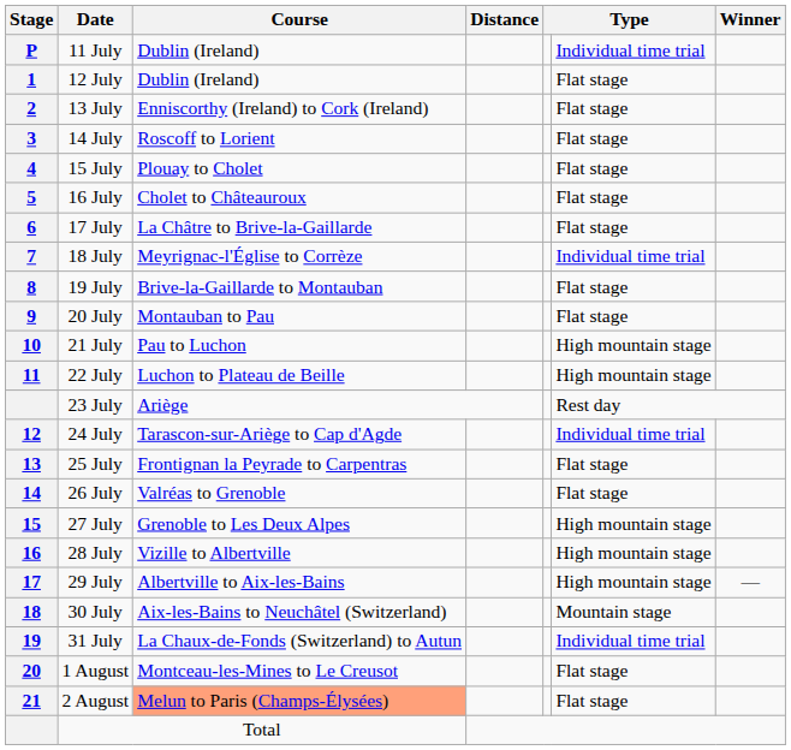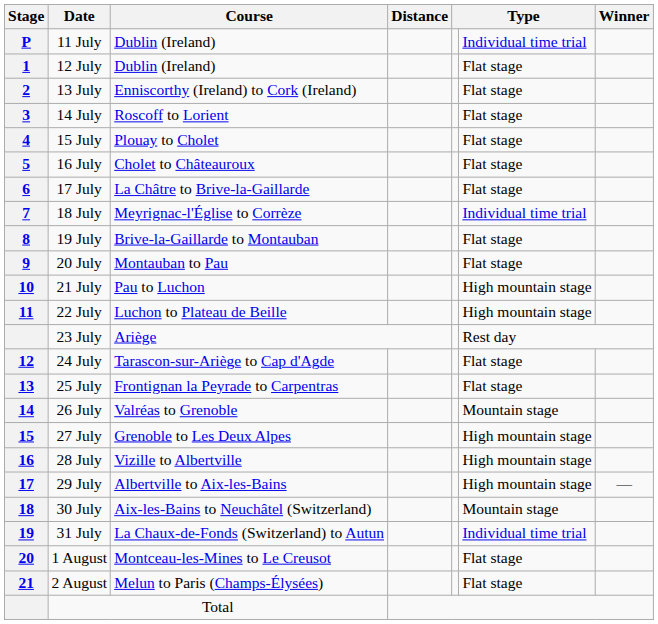24 July | column 6: Individual time trial -> Flat stage
26 July | column 6: Flat stage -> Mountain stage
2 August | Course: lightsalmon background -> no background
